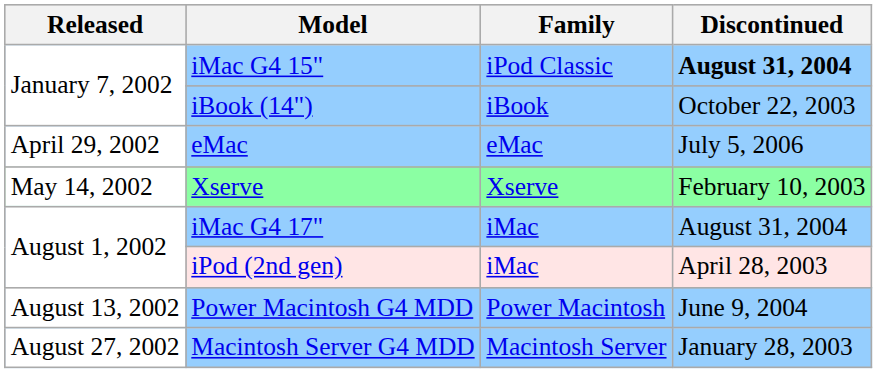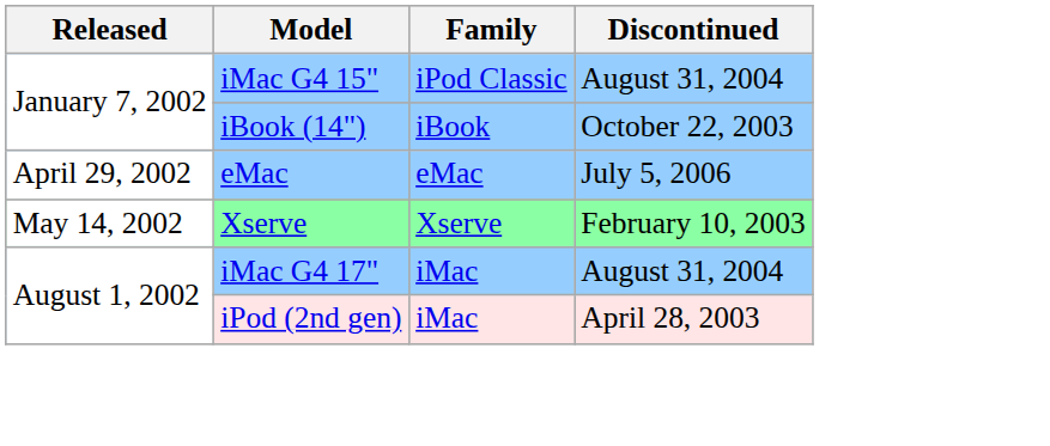iMac G4 15" | Discontinued: bold -> normal
- row: August 13, 2002 | Power Macintosh G4 MDD | Power Macintosh | June 9, 2004
- row: August 27, 2002 | Macintosh Server G4 MDD | Macintosh Server | January 28, 2003
